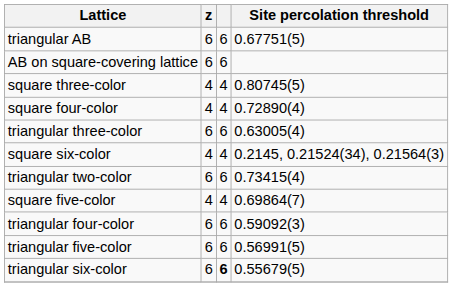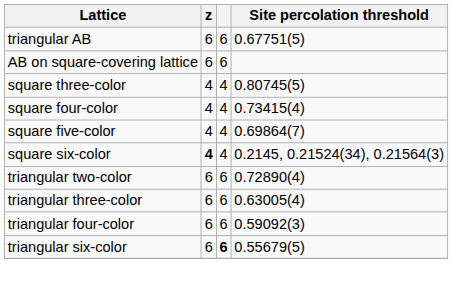square four-color | Site percolation threshold: 0.72890(4) -> 0.73415(4)
rows swapped: square five-color <-> triangular three-color
square six-color | z: normal -> bold
triangular two-color | Site percolation threshold: 0.73415(4) -> 0.72890(4)
- row: triangular five-color | 6 | 6 | 0.56991(5)
